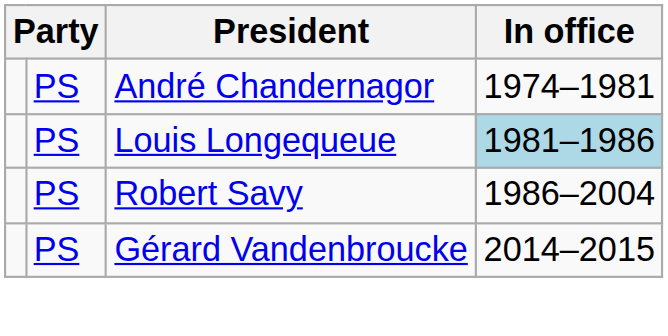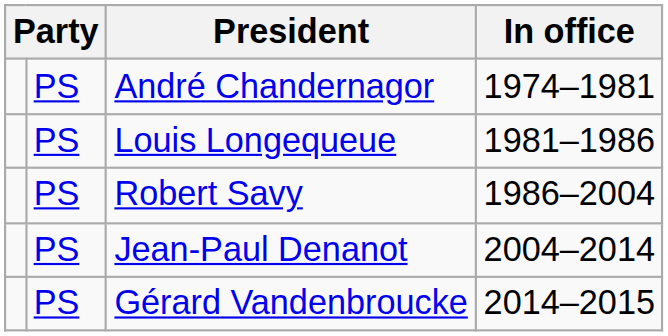Louis Longequeue | In office: lightblue background -> no background
+ row: PS | Jean-Paul Denanot | 2004–2014
